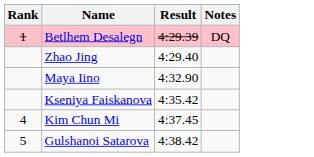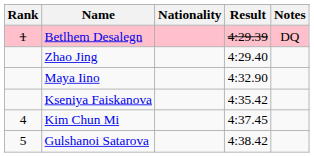+ column: Nationality
